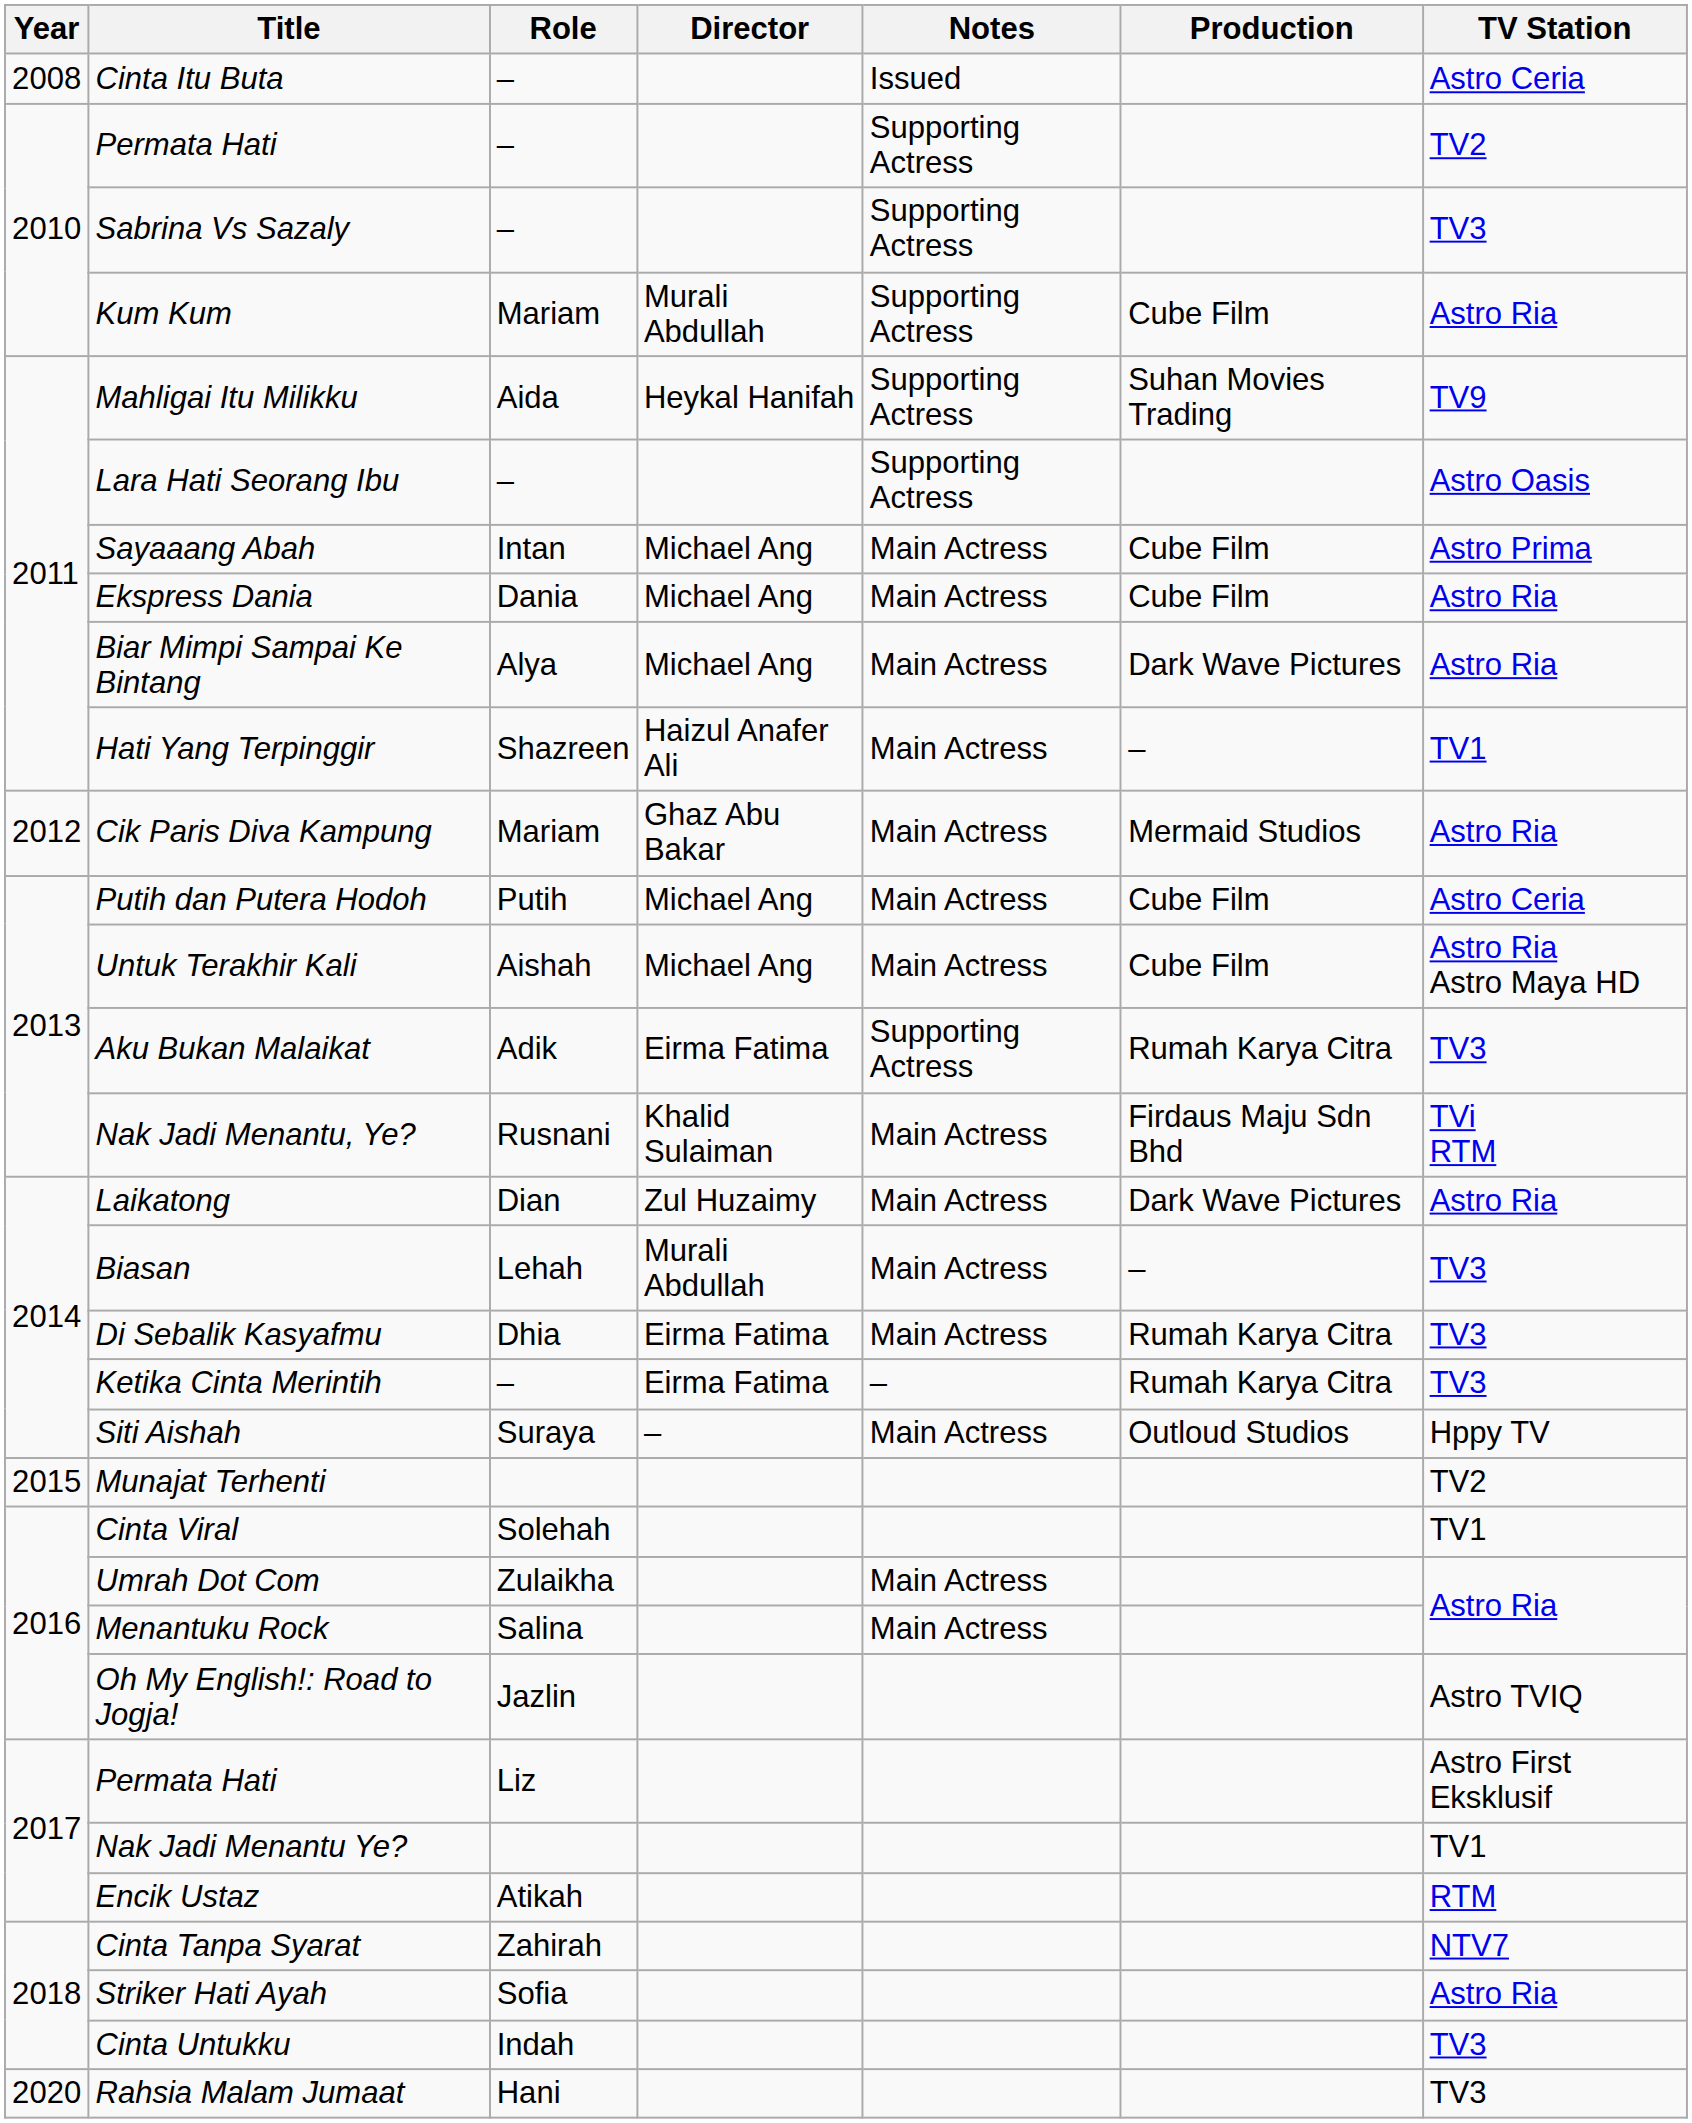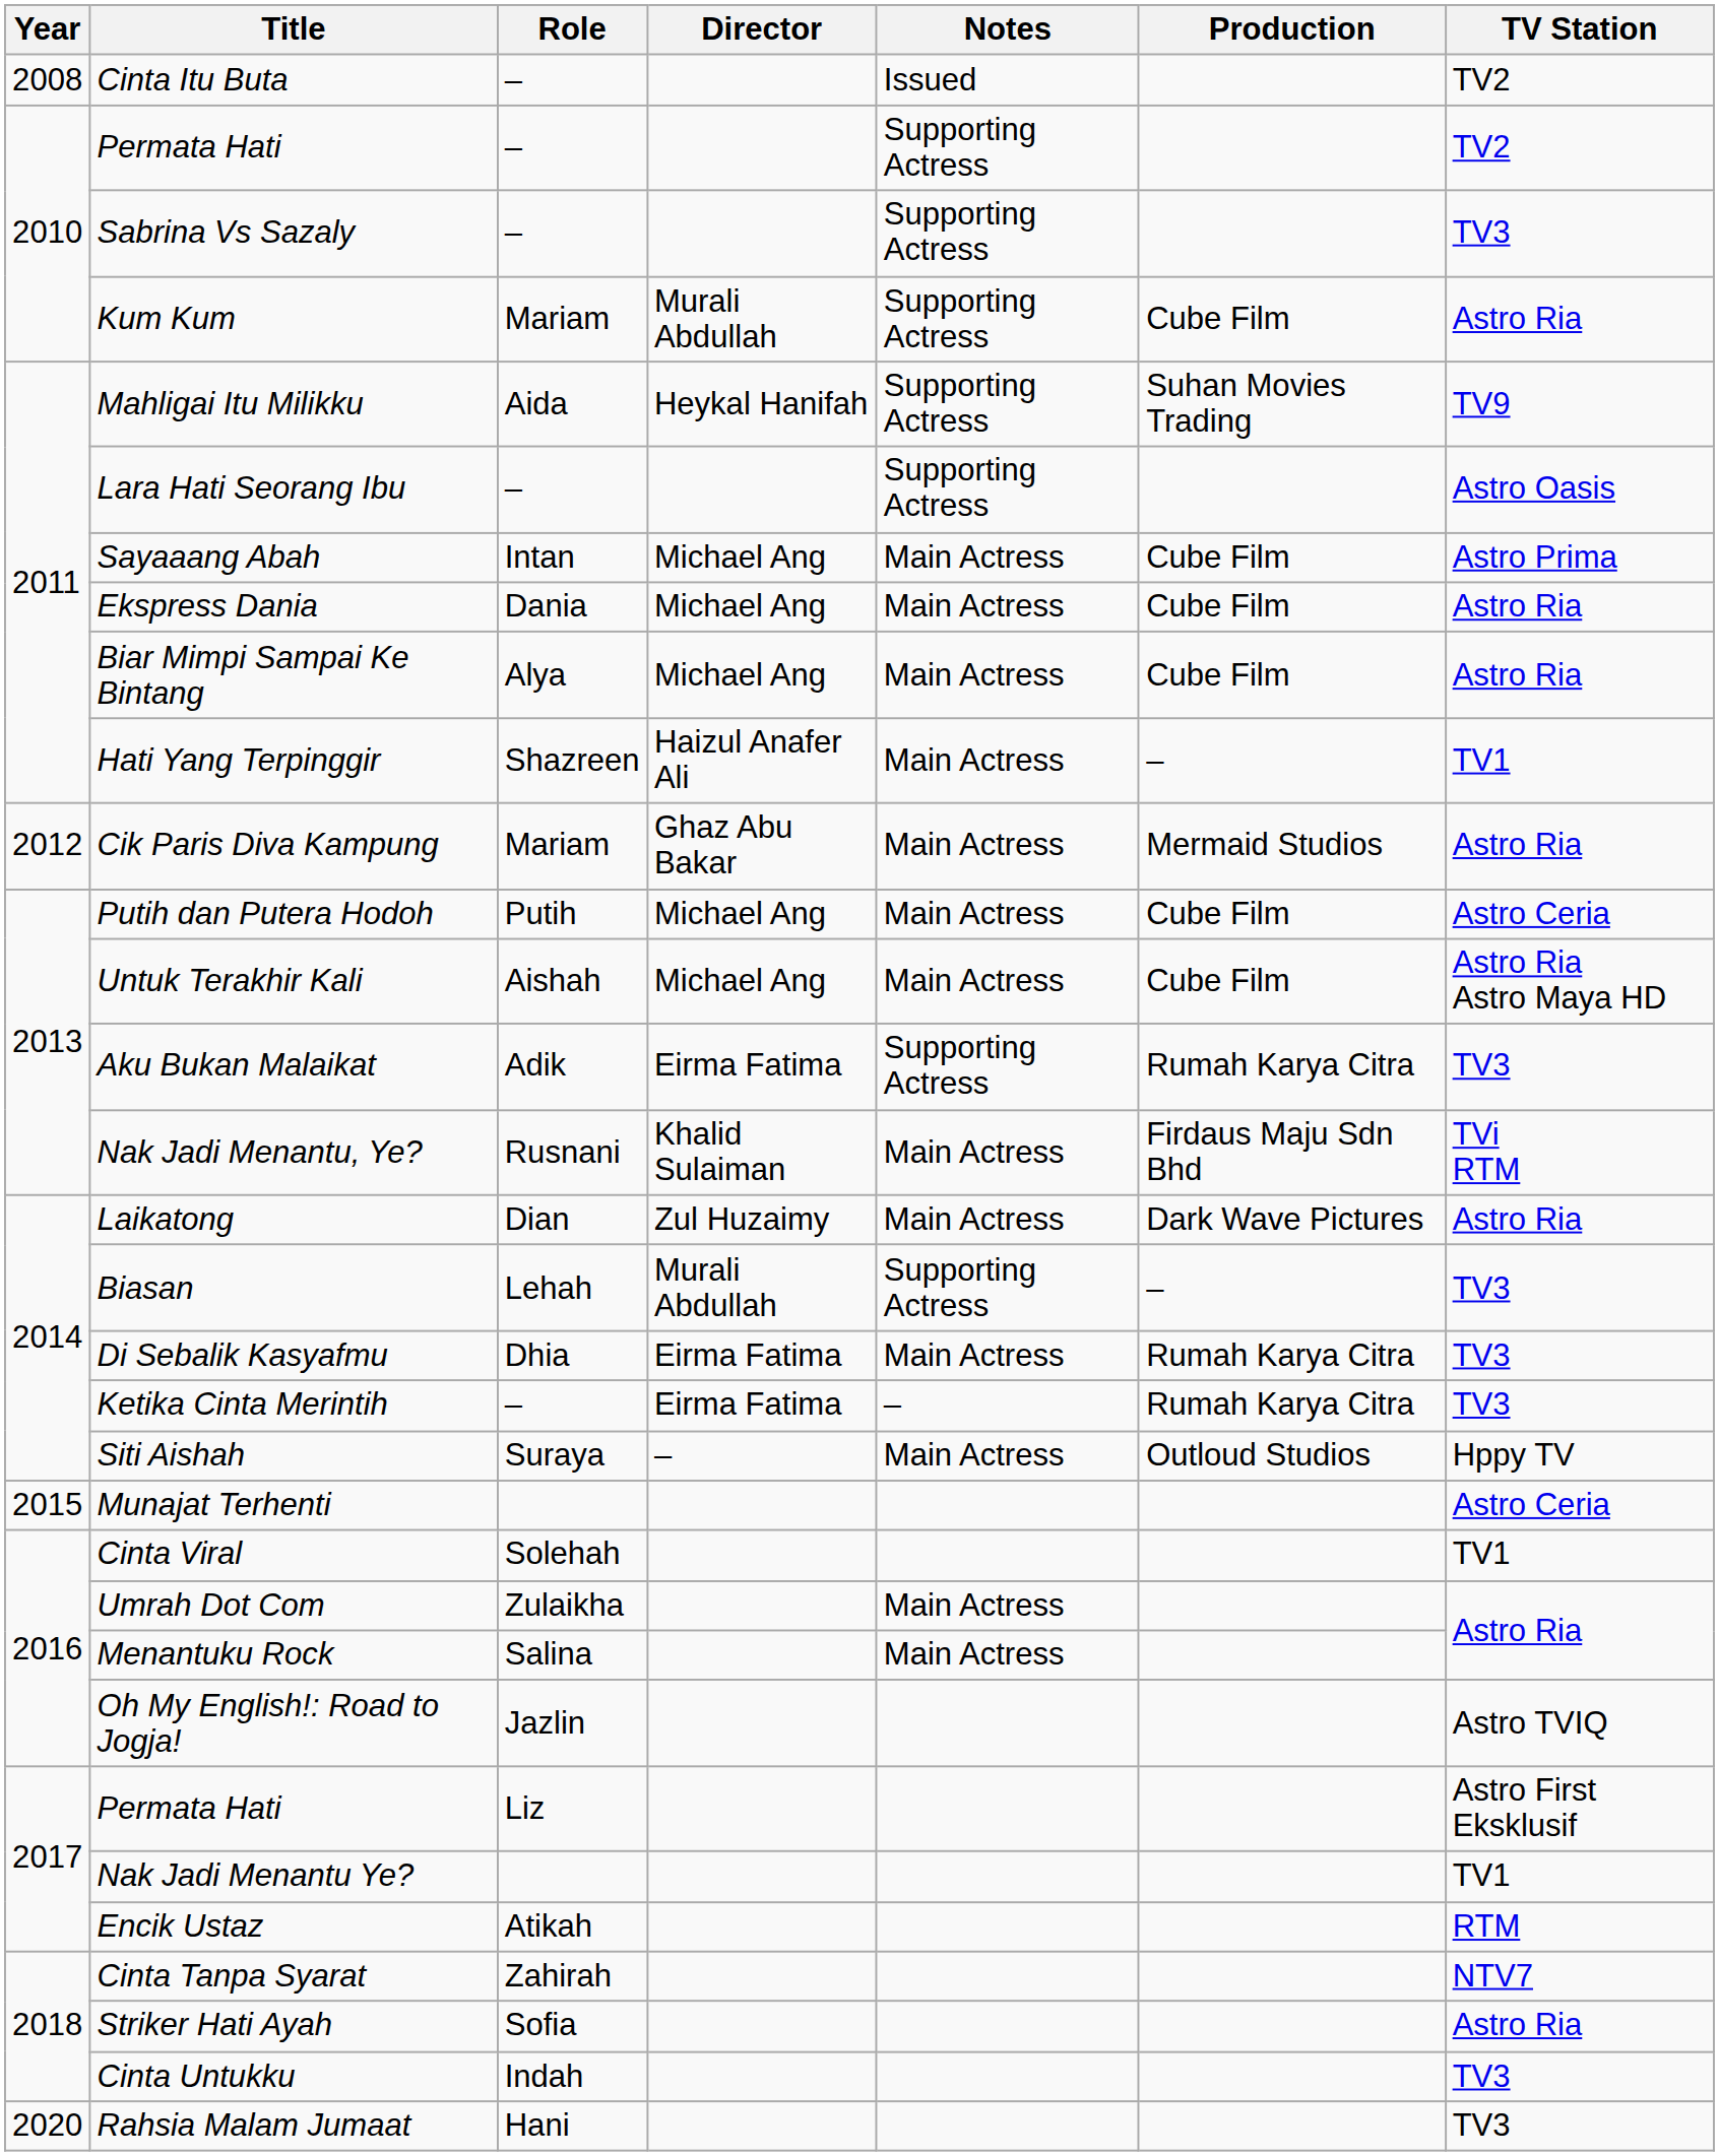Cinta Itu Buta | TV Station: Astro Ceria -> TV2
Biar Mimpi Sampai Ke Bintang | Production: Dark Wave Pictures -> Cube Film
Biasan | Notes: Main Actress -> Supporting Actress
Munajat Terhenti | TV Station: TV2 -> Astro Ceria
